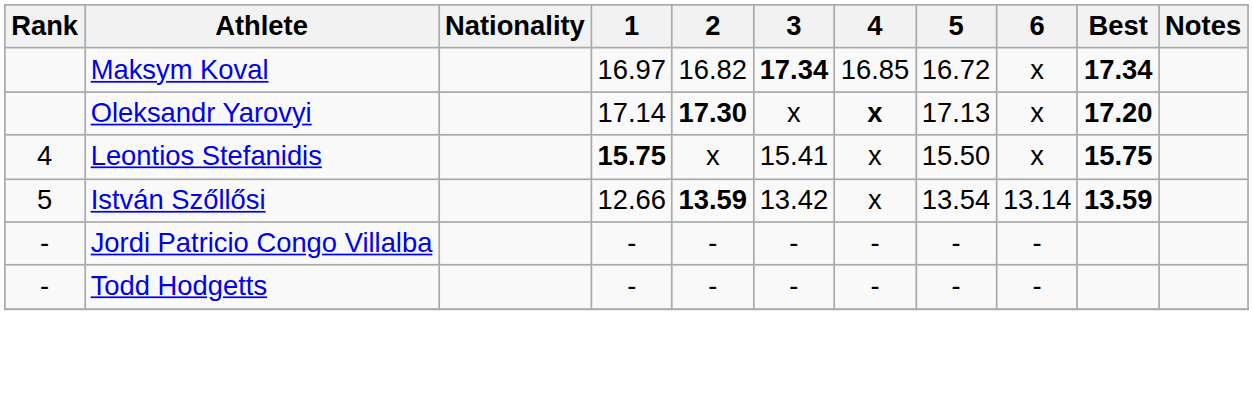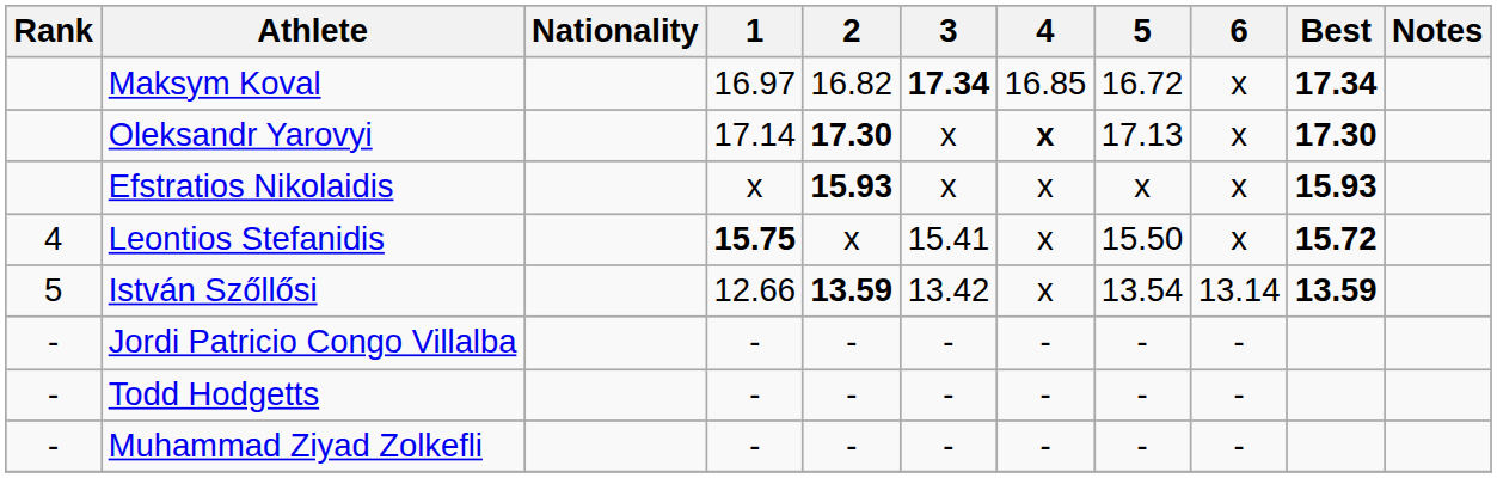Oleksandr Yarovyi | Best: 17.20 -> 17.30
+ row: Efstratios Nikolaidis | x | 15.93 | x | x | x | x | 15.93
Leontios Stefanidis | Best: 15.75 -> 15.72
+ row: - | Muhammad Ziyad Zolkefli | - | - | - | - | - | -
